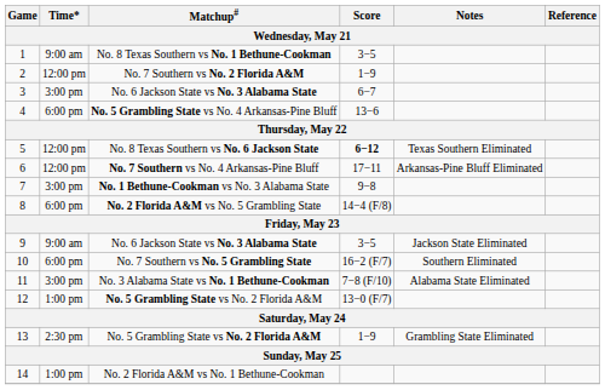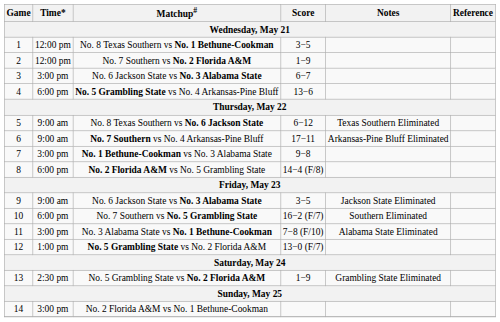1 | Time*: 9:00 am -> 12:00 pm
5 | Time*: 12:00 pm -> 9:00 am
5 | Score: bold -> normal
6 | Time*: 12:00 pm -> 9:00 am
14 | Time*: 1:00 pm -> 3:00 pm
